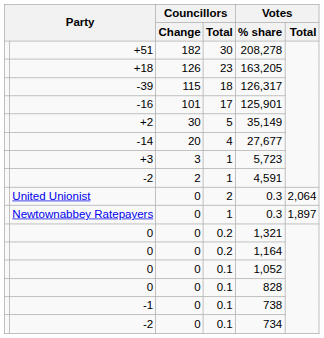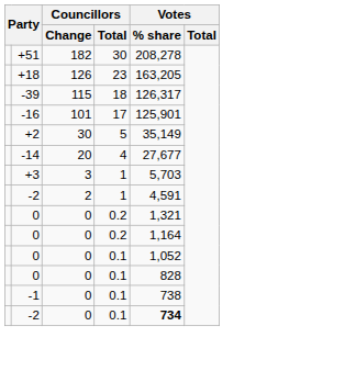+3 | Votes / % share: 5,723 -> 5,703
- row: United Unionist | 0 | 2 | 0.3 | 2,064
- row: Newtownabbey Ratepayers | 0 | 1 | 0.3 | 1,897
-2 / 0.1 | Votes / % share: normal -> bold
